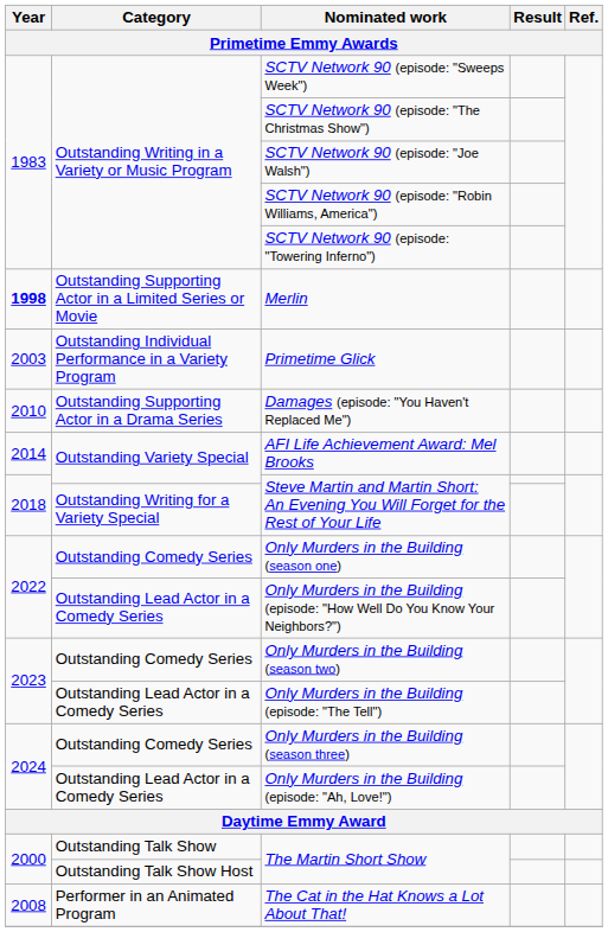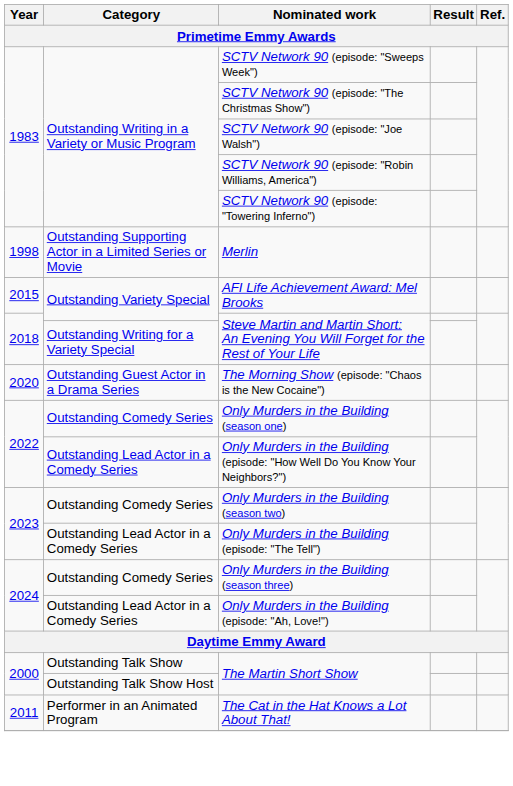Merlin | Year: bold -> normal
- row: 2003 | Outstanding Individual Performance in a Variety Program | Primetime Glick
- row: 2010 | Outstanding Supporting Actor in a Drama Series | Damages (episode: "You Haven't Replaced Me")
AFI Life Achievement Award: Mel Brooks | Year: 2014 -> 2015
+ row: 2020 | Outstanding Guest Actor in a Drama Series | The Morning Show (episode: "Chaos is the New Cocaine")
The Cat in the Hat Knows a Lot About That! | Year: 2008 -> 2011
